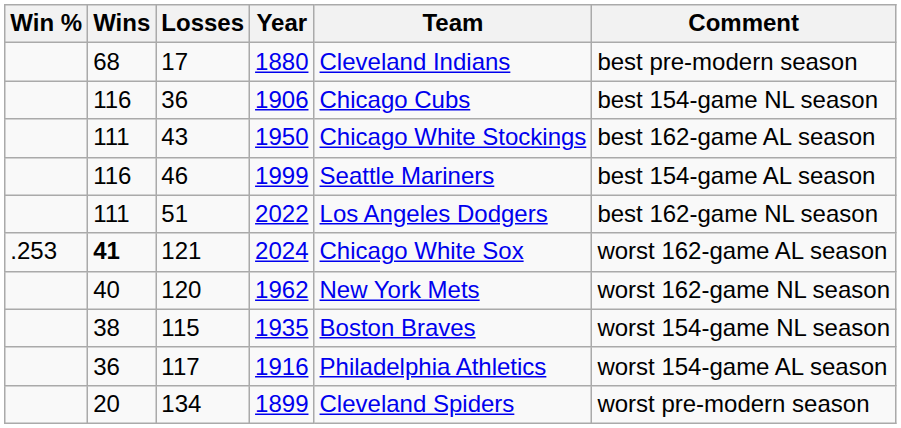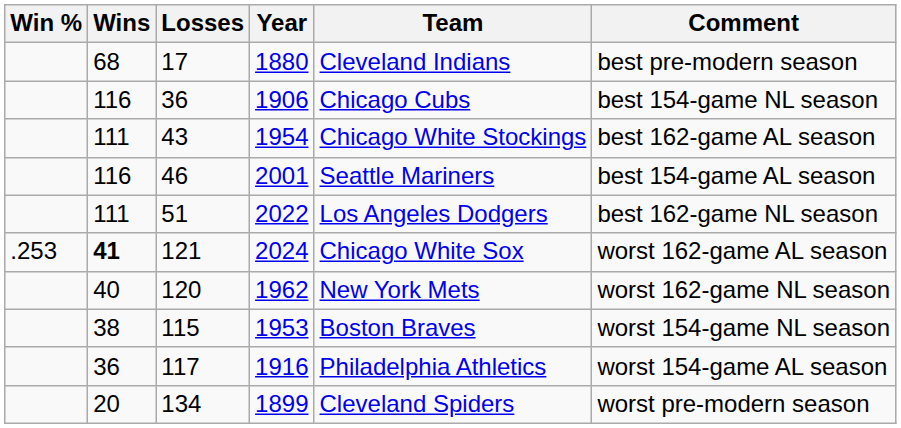43 | Year: 1950 -> 1954
46 | Year: 1999 -> 2001
115 | Year: 1935 -> 1953
